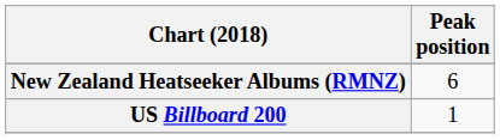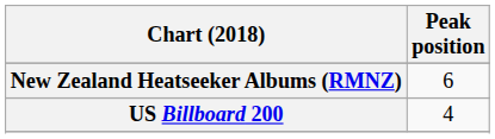US Billboard 200 | Peak position: 1 -> 4
